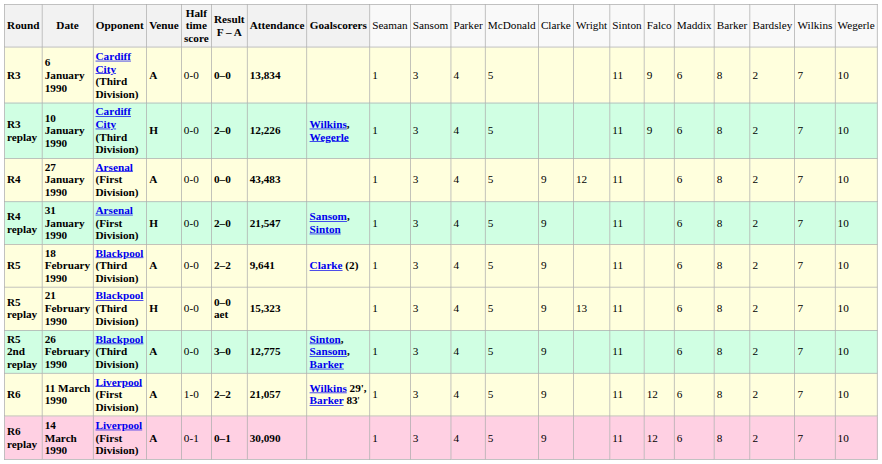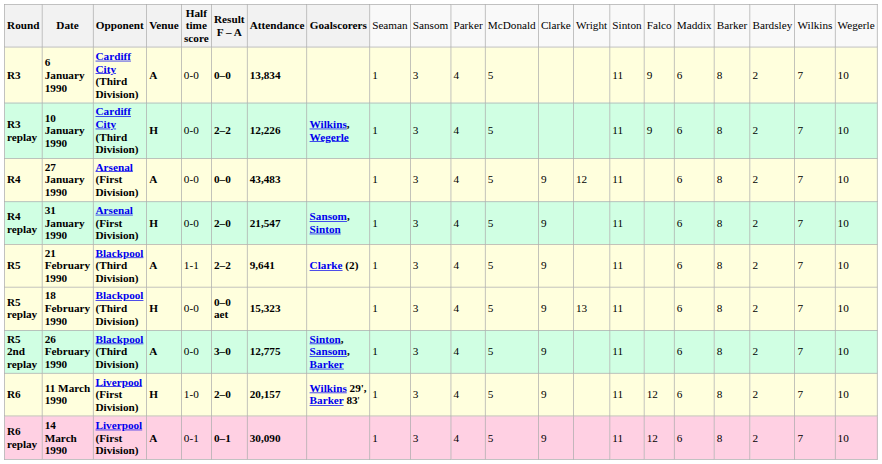R3 replay | column 6: 2–0 -> 2–2
R5 | column 2: 18 February 1990 -> 21 February 1990
R5 | column 5: 0-0 -> 1-1
R5 replay | column 2: 21 February 1990 -> 18 February 1990
R6 | column 4: A -> H
R6 | column 6: 2–2 -> 2–0
R6 | column 7: 21,057 -> 20,157
